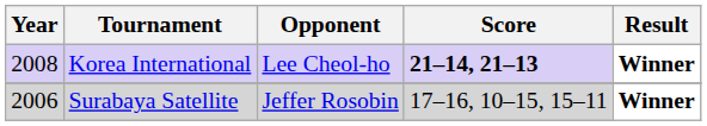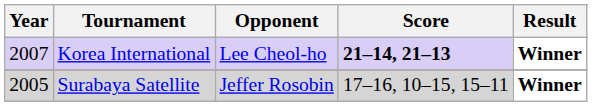Korea International | Year: 2008 -> 2007
Surabaya Satellite | Year: 2006 -> 2005
